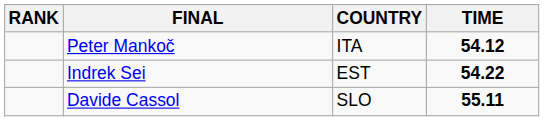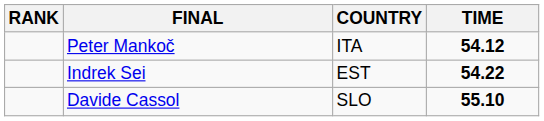Davide Cassol | TIME: 55.11 -> 55.10
